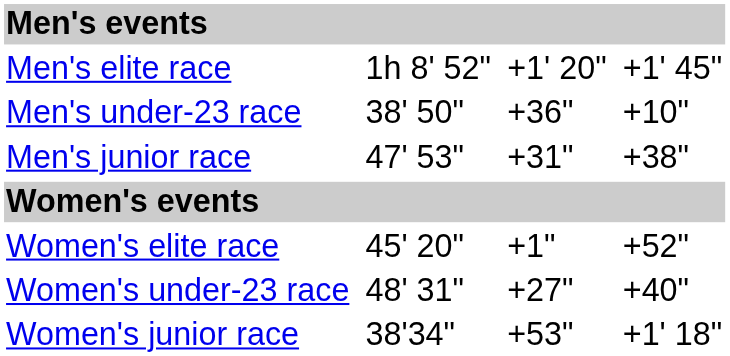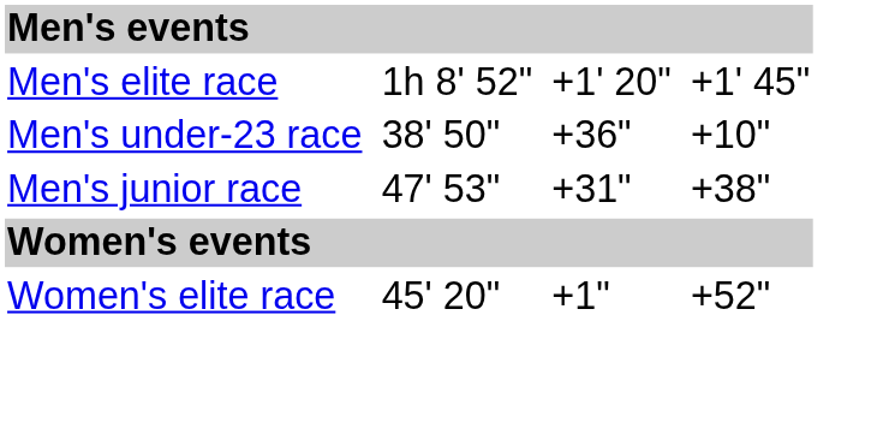- row: Women's under-23 race | 48' 31" | +27" | +40"
- row: Women's junior race | 38'34" | +53" | +1' 18"
